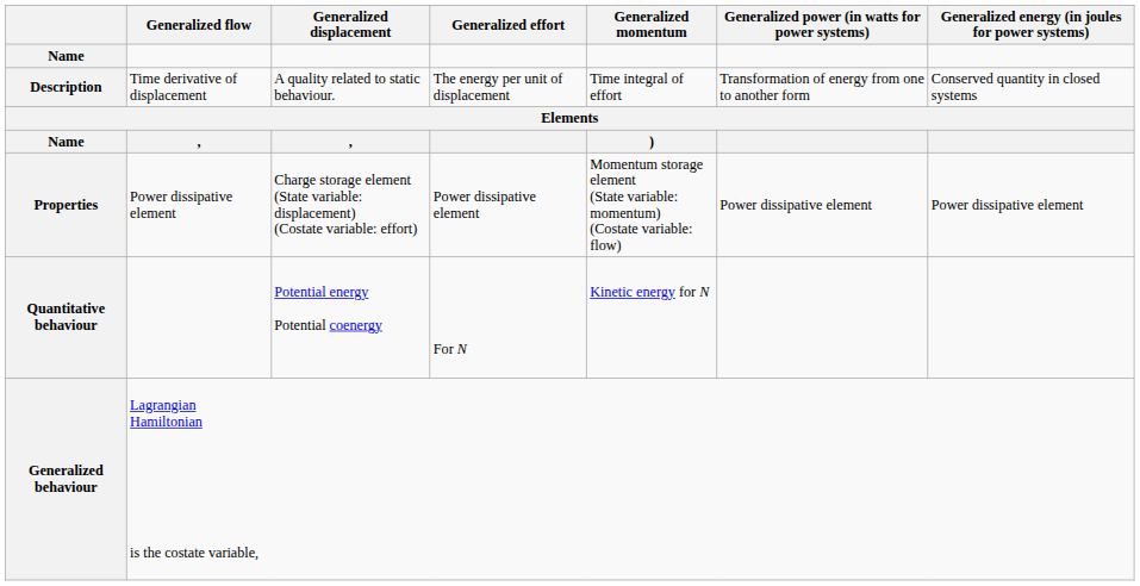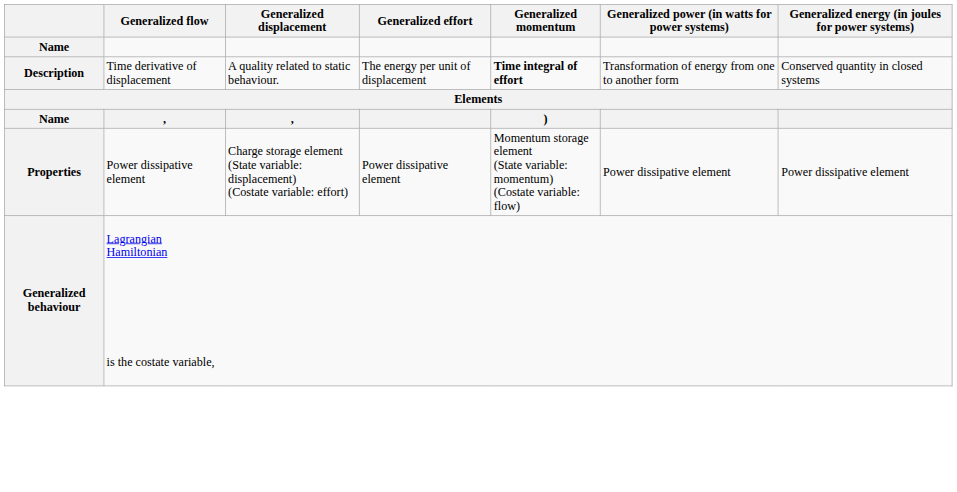Description | Generalized momentum: normal -> bold
- row: Quantitative behaviour | Potential energy Potential coenergy | For N | Kinetic energy for N
